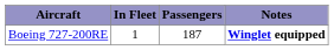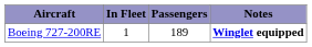Boeing 727-200RE | Passengers: 187 -> 189
